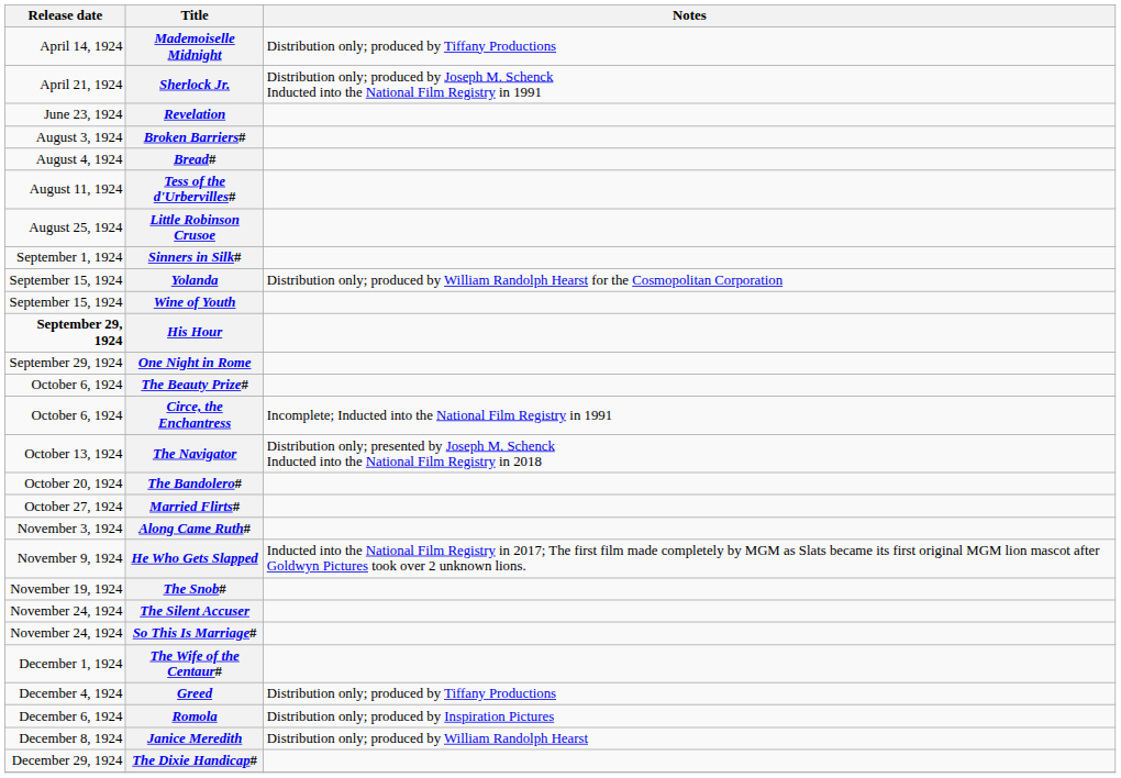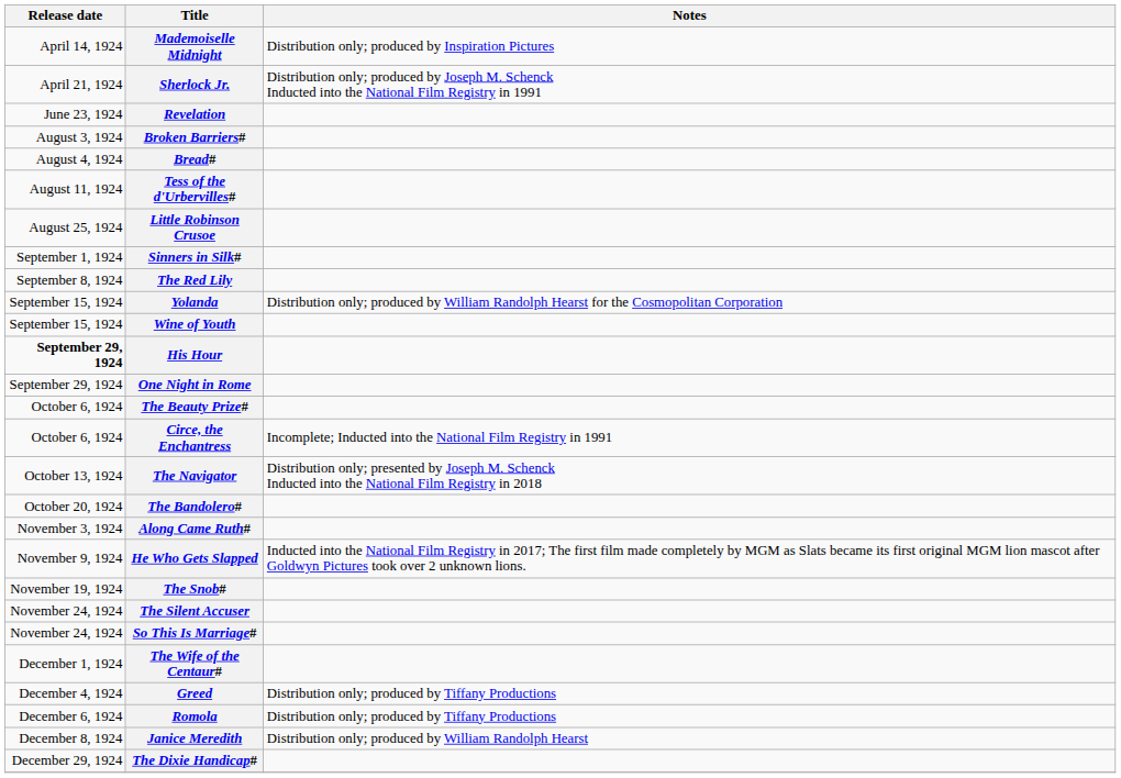Mademoiselle Midnight | Notes: Distribution only; produced by Tiffany Productions -> Distribution only; produced by Inspiration Pictures
+ row: September 8, 1924 | The Red Lily
- row: October 27, 1924 | Married Flirts#
Romola | Notes: Distribution only; produced by Inspiration Pictures -> Distribution only; produced by Tiffany Productions
